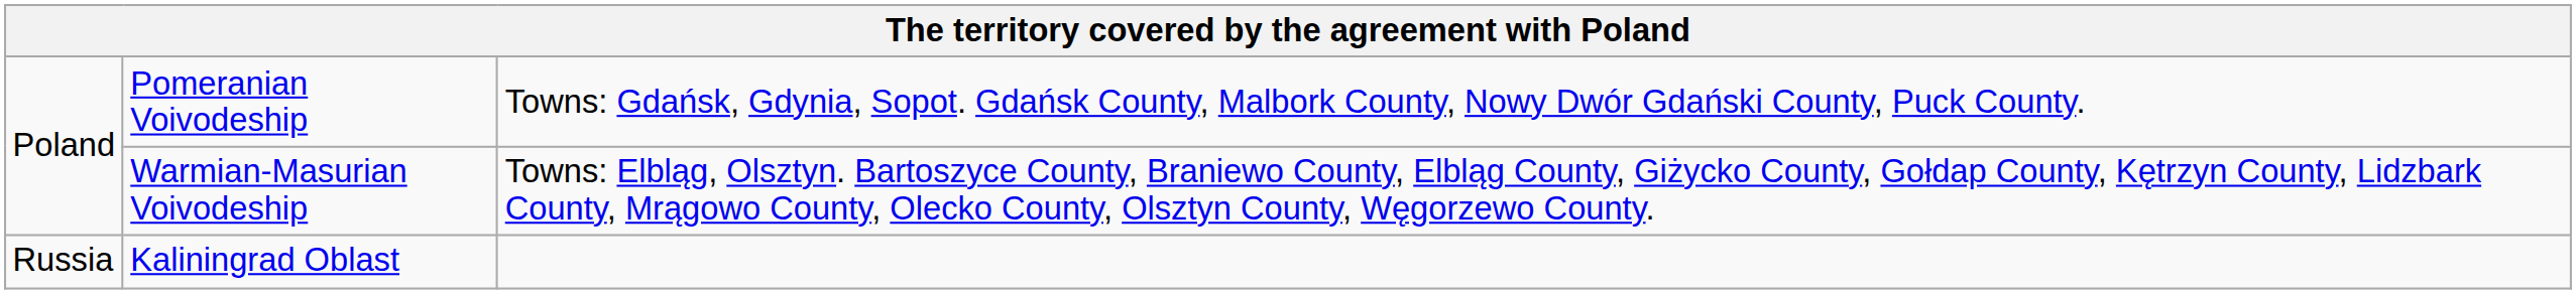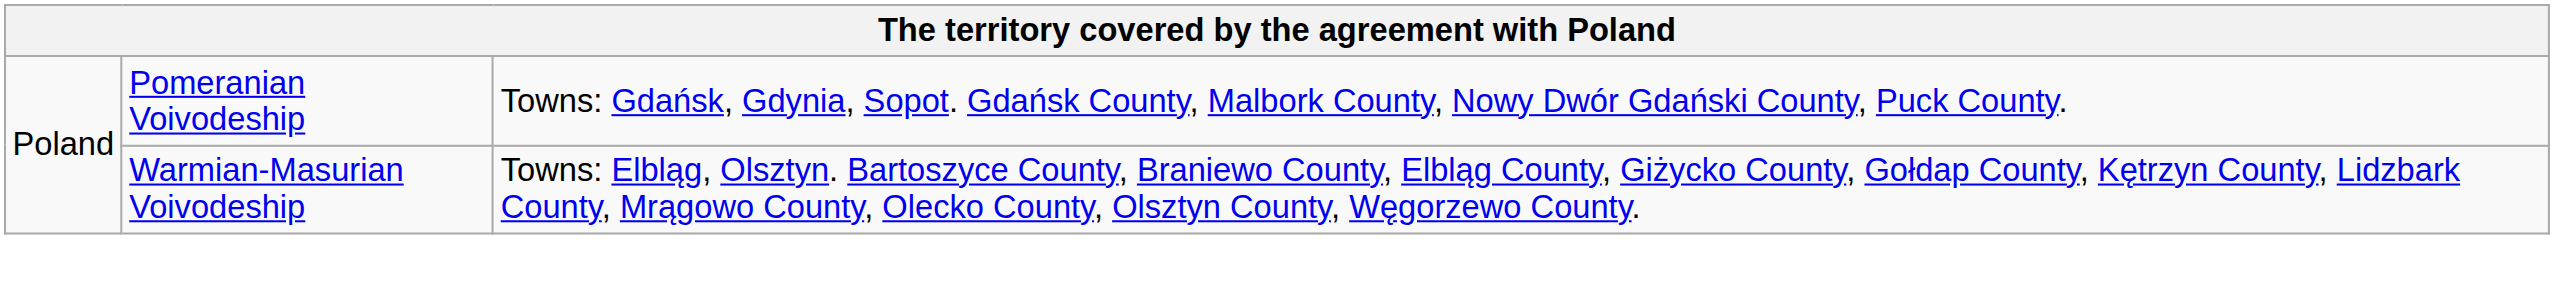- row: Russia | Kaliningrad Oblast
